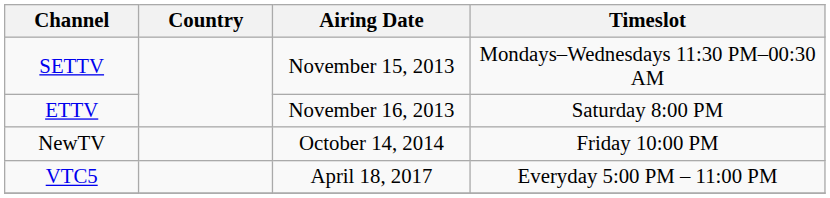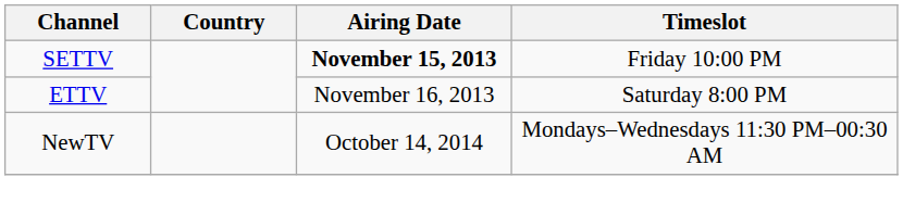SETTV | Airing Date: normal -> bold
SETTV | Timeslot: Mondays–Wednesdays 11:30 PM–00:30 AM -> Friday 10:00 PM
NewTV | Timeslot: Friday 10:00 PM -> Mondays–Wednesdays 11:30 PM–00:30 AM
- row: VTC5 | April 18, 2017 | Everyday 5:00 PM – 11:00 PM
